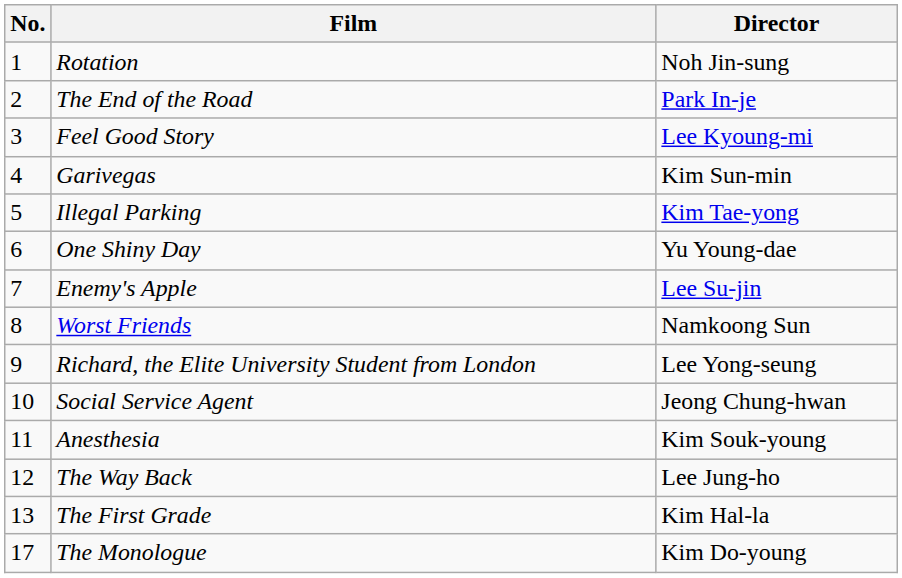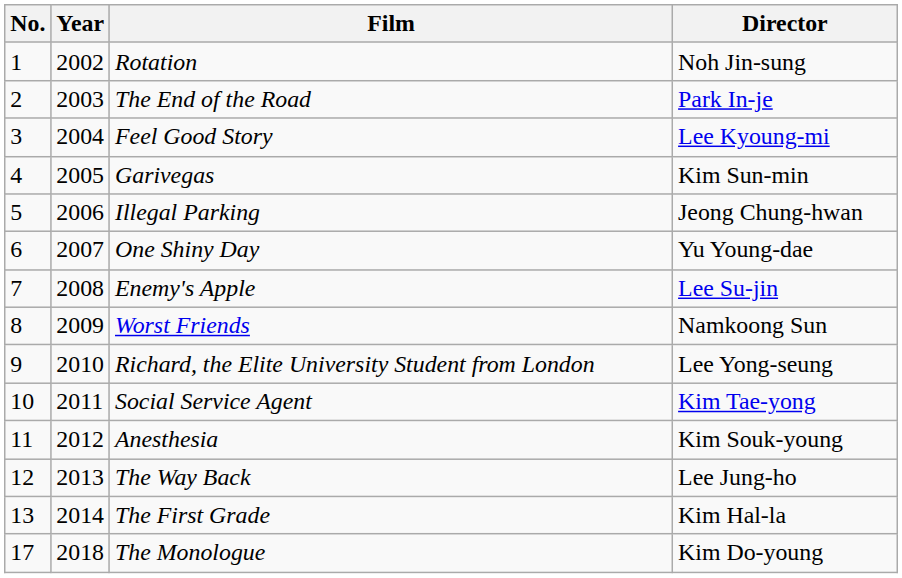+ column: Year | 2002 | 2003 | 2004 | 2005 | 2006 | 2007 | 2008 | 2009 | 2010 | 2011 | 2012 | 2013 | 2014 | 2018
Illegal Parking | Director: Kim Tae-yong -> Jeong Chung-hwan
Social Service Agent | Director: Jeong Chung-hwan -> Kim Tae-yong
